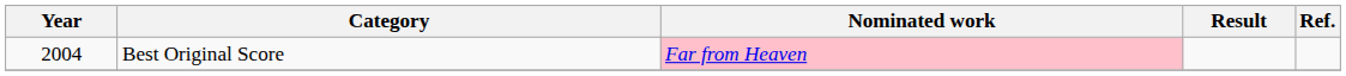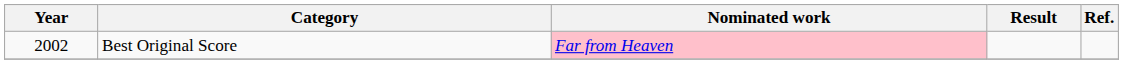Best Original Score | Year: 2004 -> 2002
